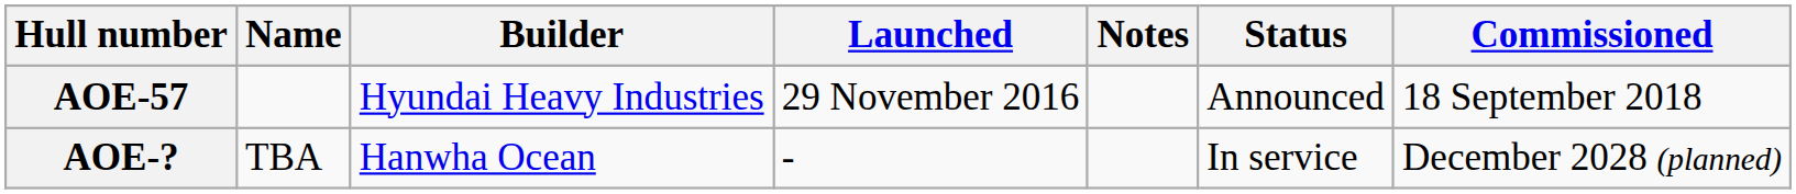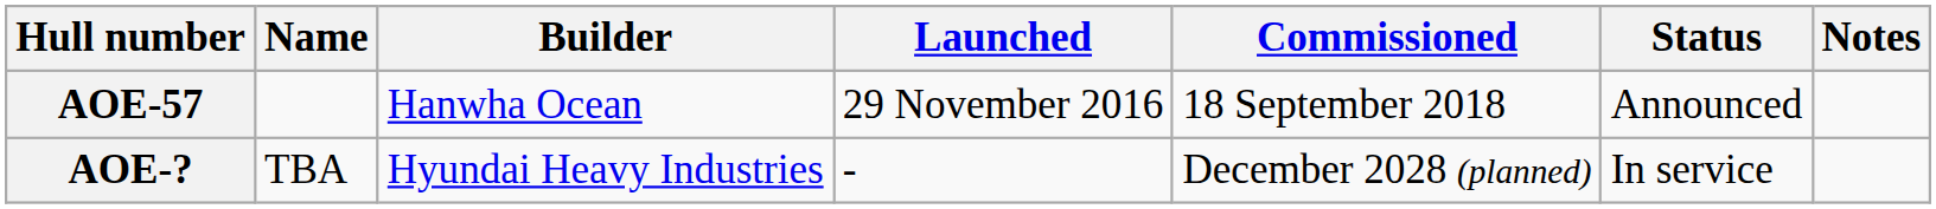columns swapped: Commissioned <-> Notes
AOE-57 | Builder: Hyundai Heavy Industries -> Hanwha Ocean
AOE-? | Builder: Hanwha Ocean -> Hyundai Heavy Industries
